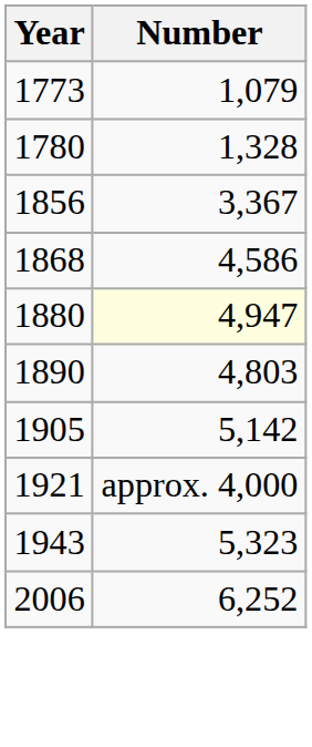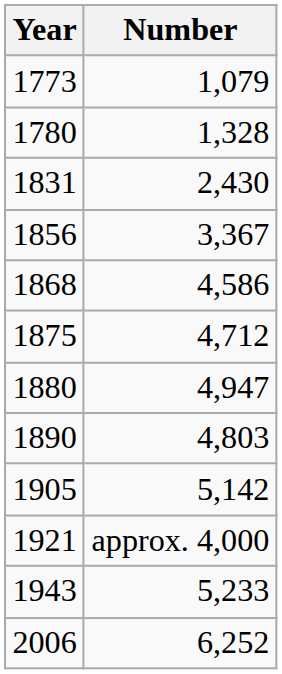+ row: 1831 | 2,430
+ row: 1875 | 4,712
1880 | Number: lightyellow background -> no background
1943 | Number: 5,323 -> 5,233
